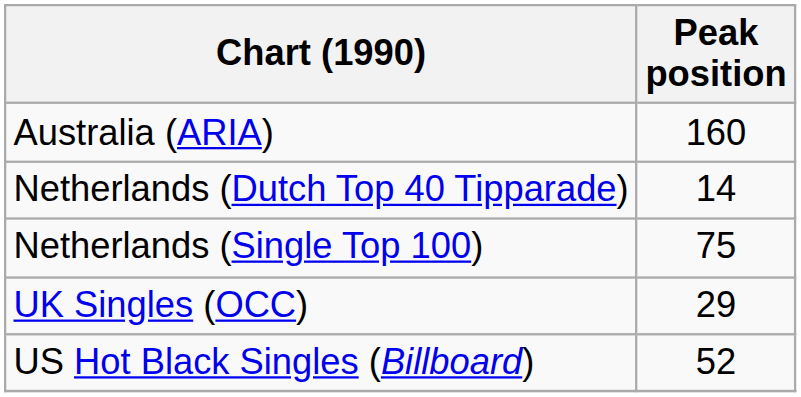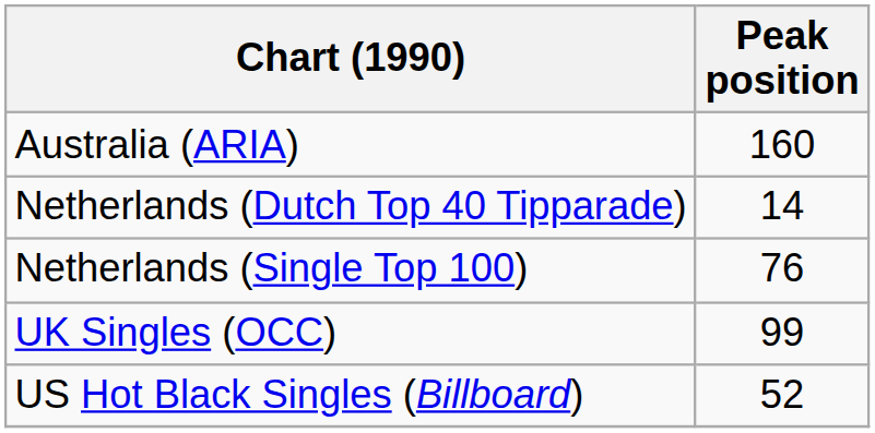Netherlands (Single Top 100) | Peak position: 75 -> 76
UK Singles (OCC) | Peak position: 29 -> 99
